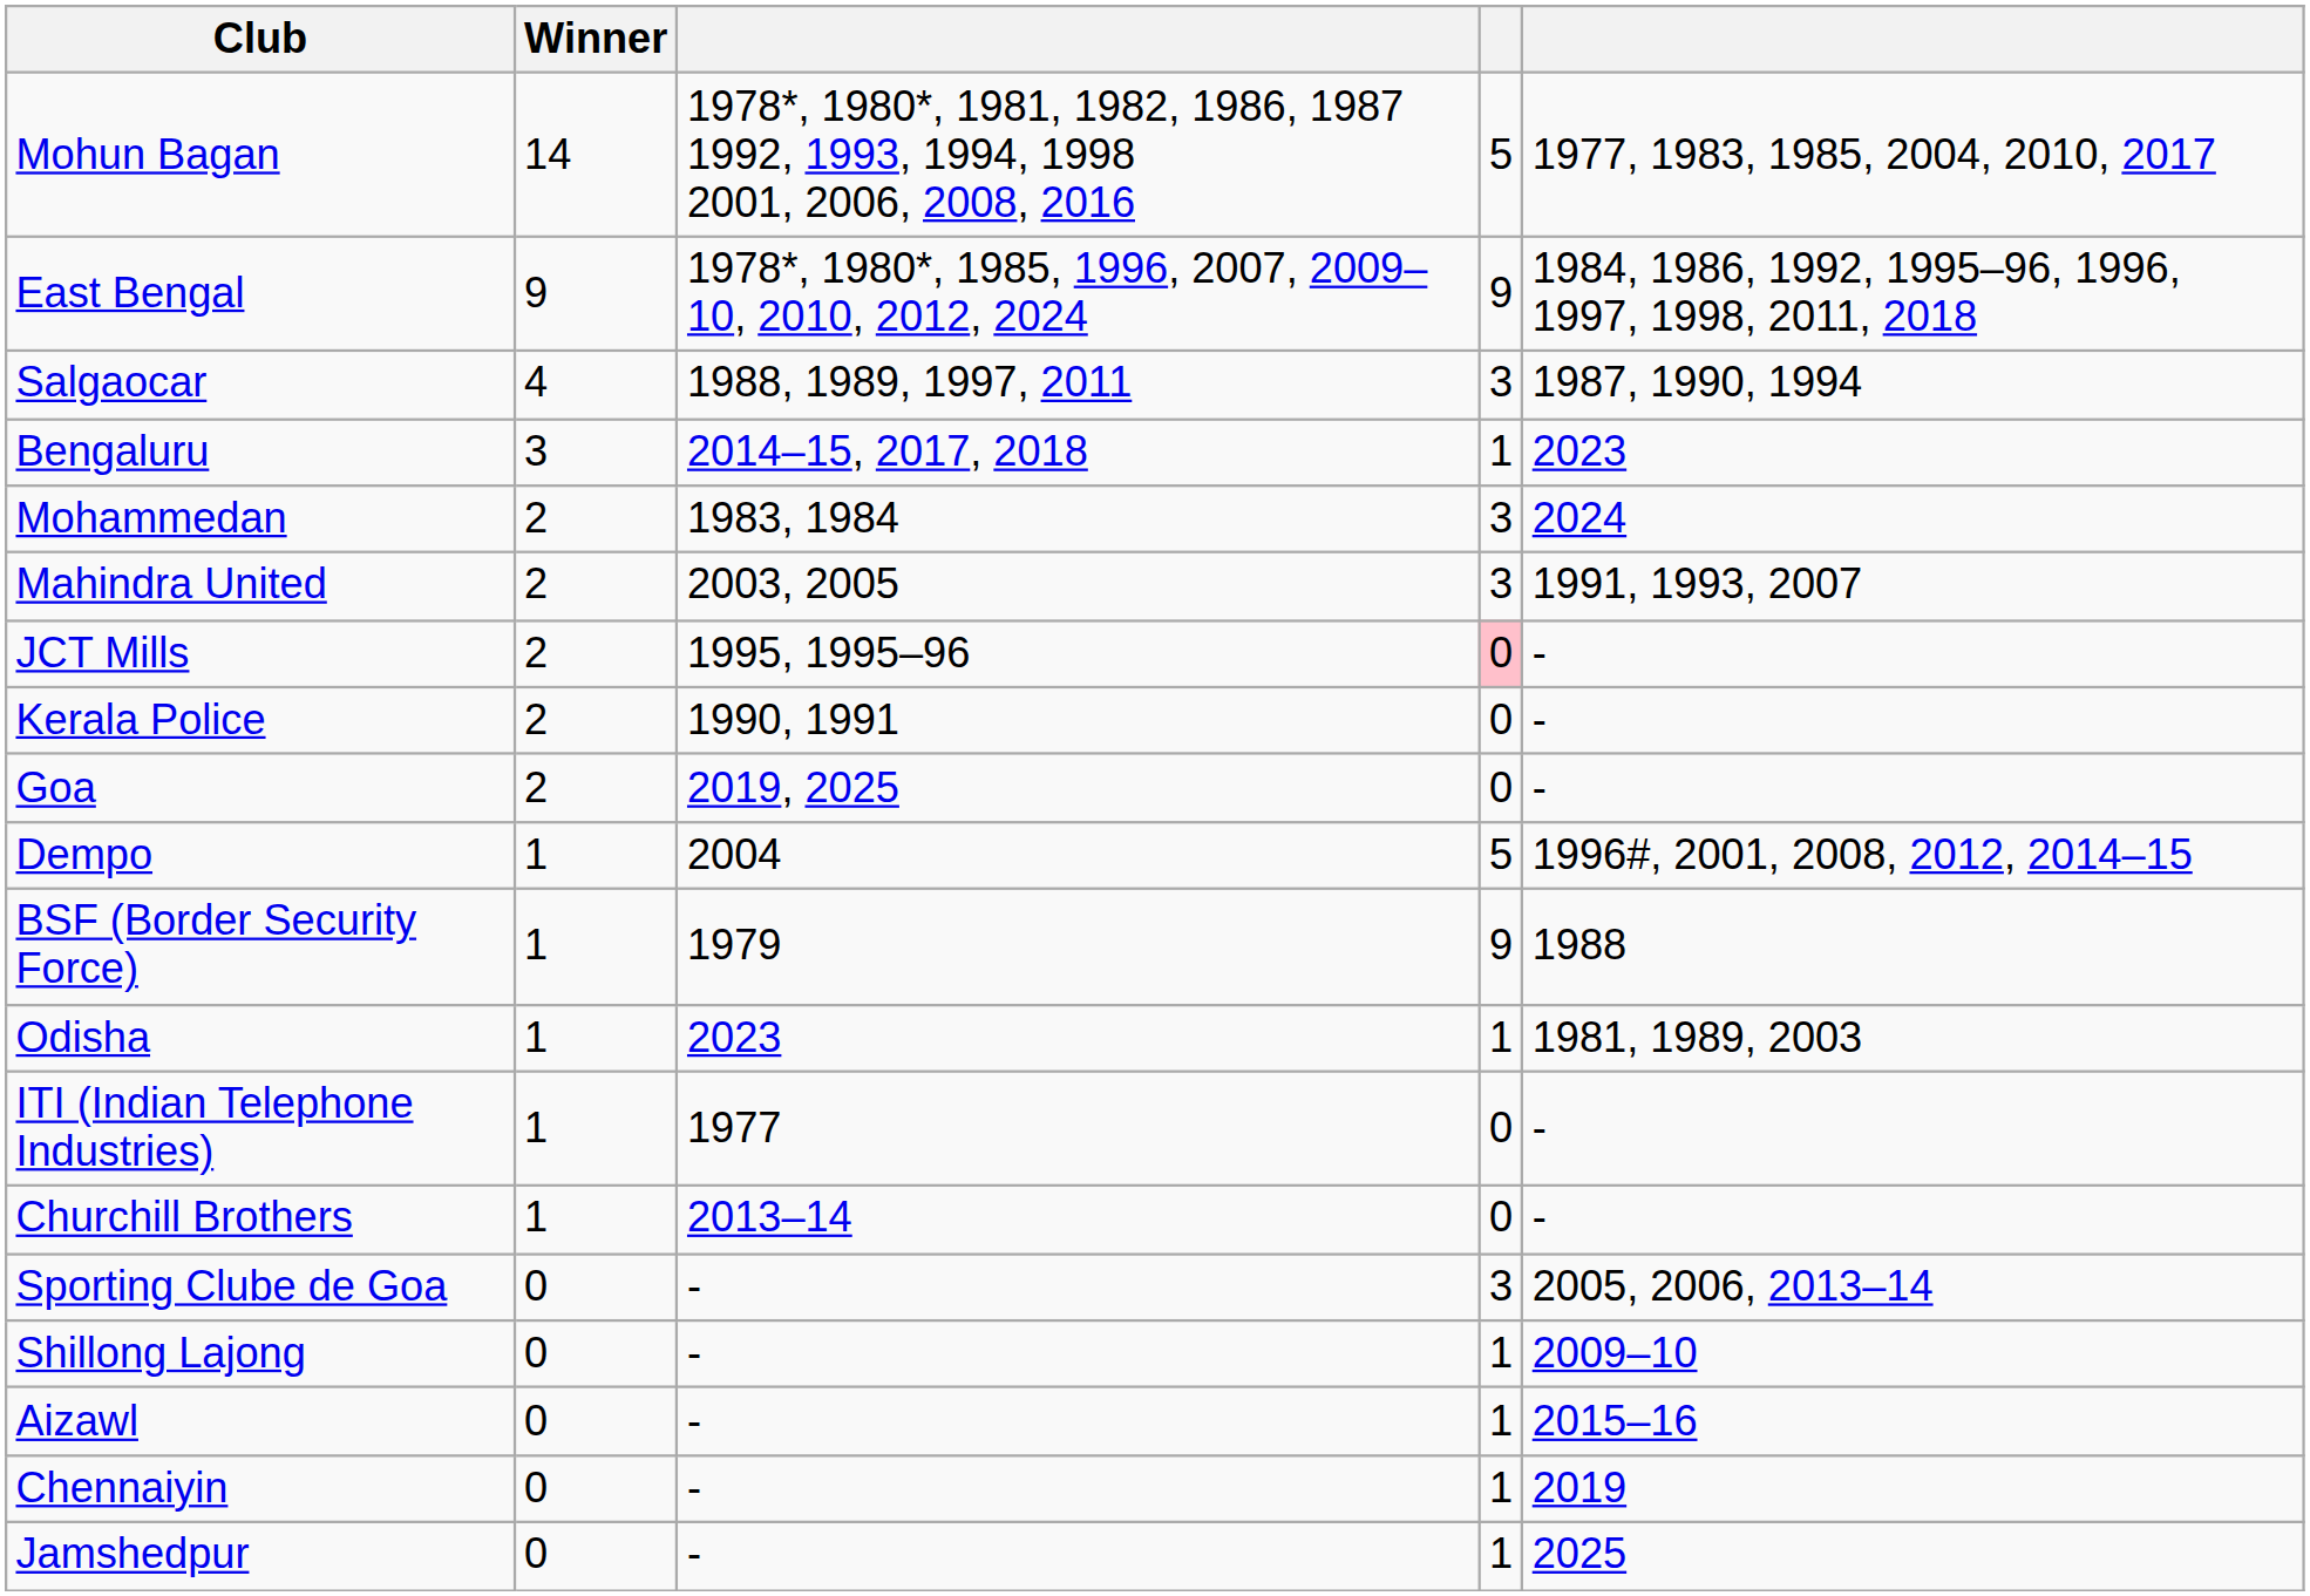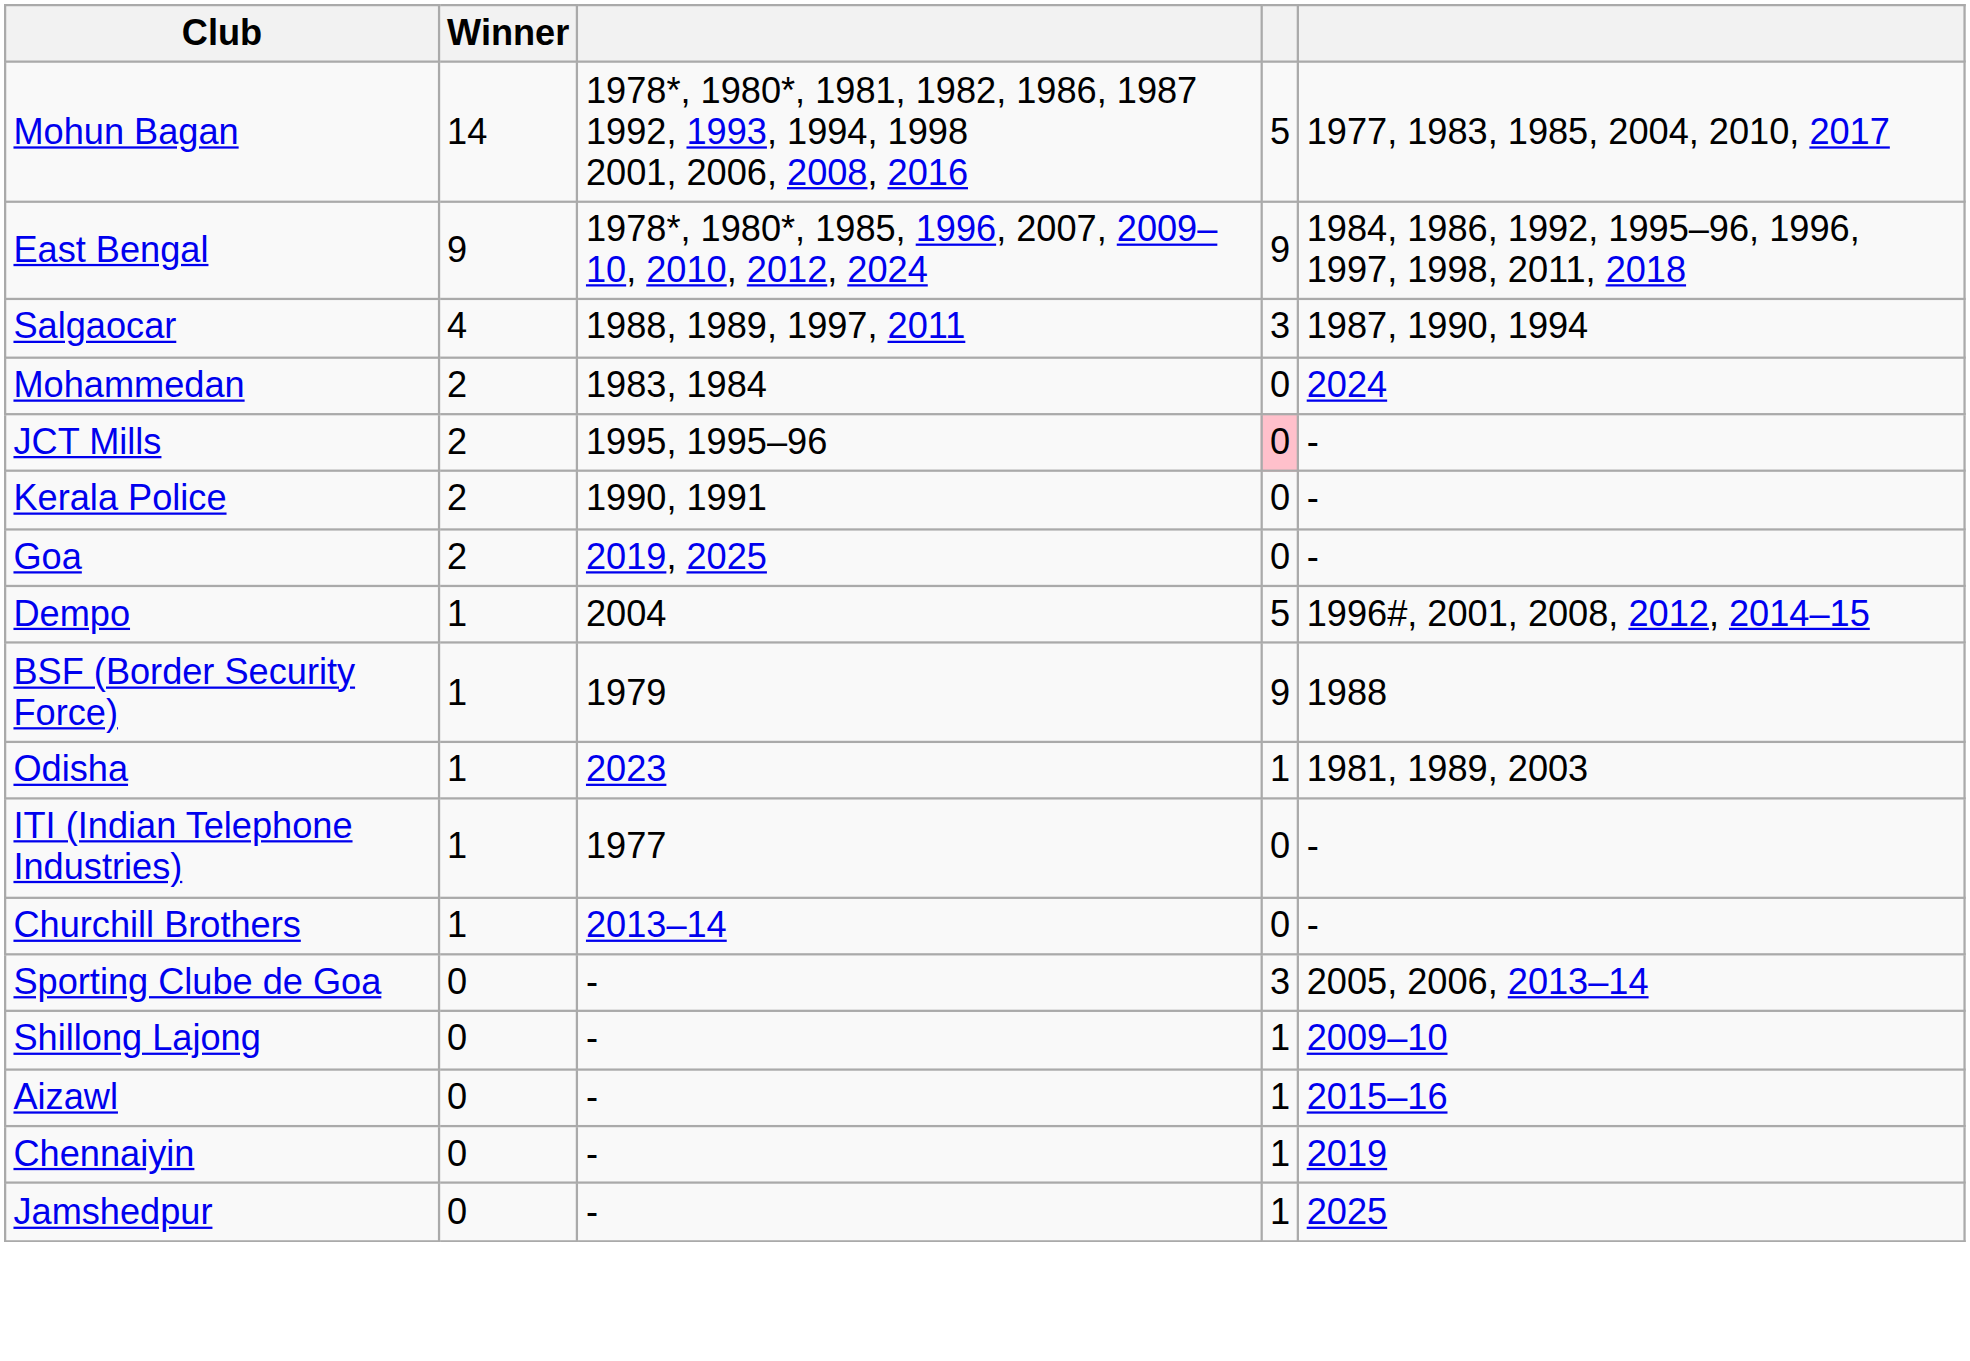- row: Bengaluru | 3 | 2014–15, 2017, 2018 | 1 | 2023
Mohammedan | column 4: 3 -> 0
- row: Mahindra United | 2 | 2003, 2005 | 3 | 1991, 1993, 2007
